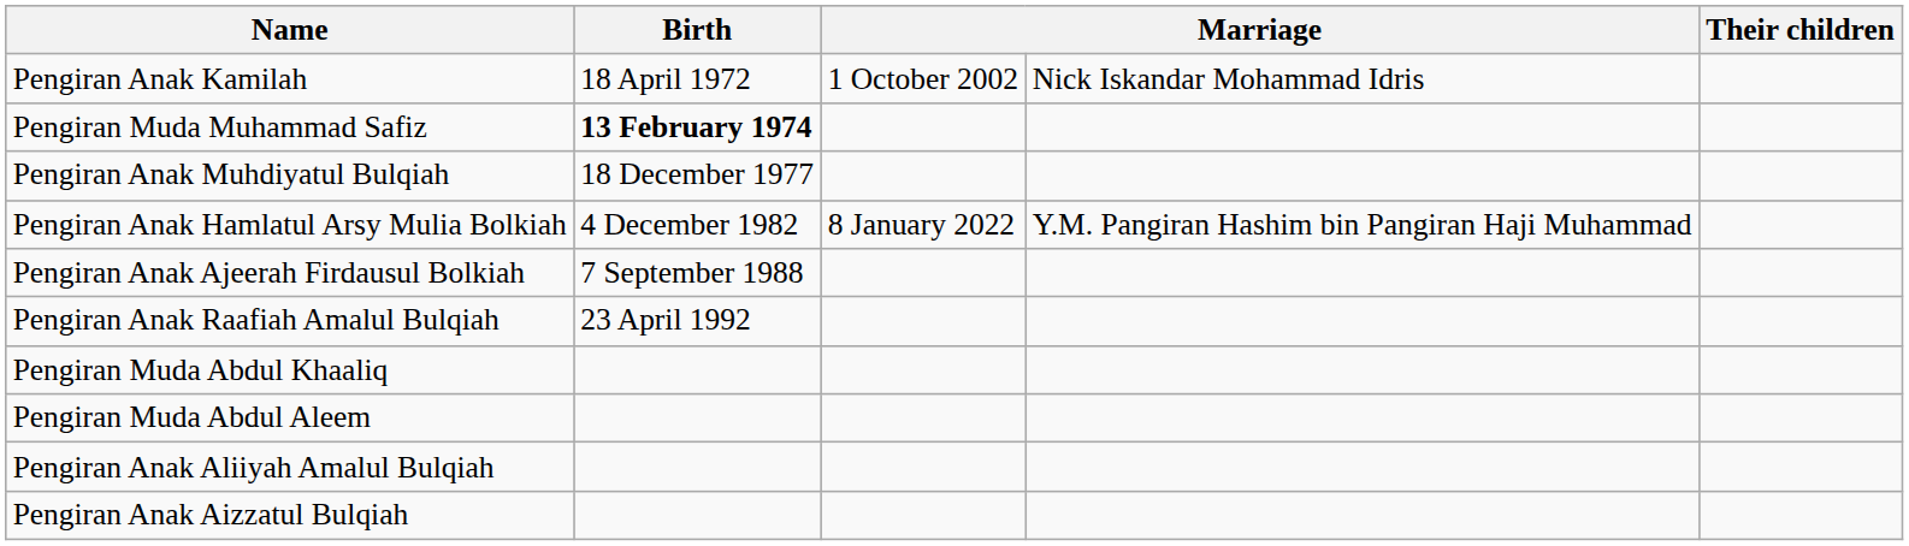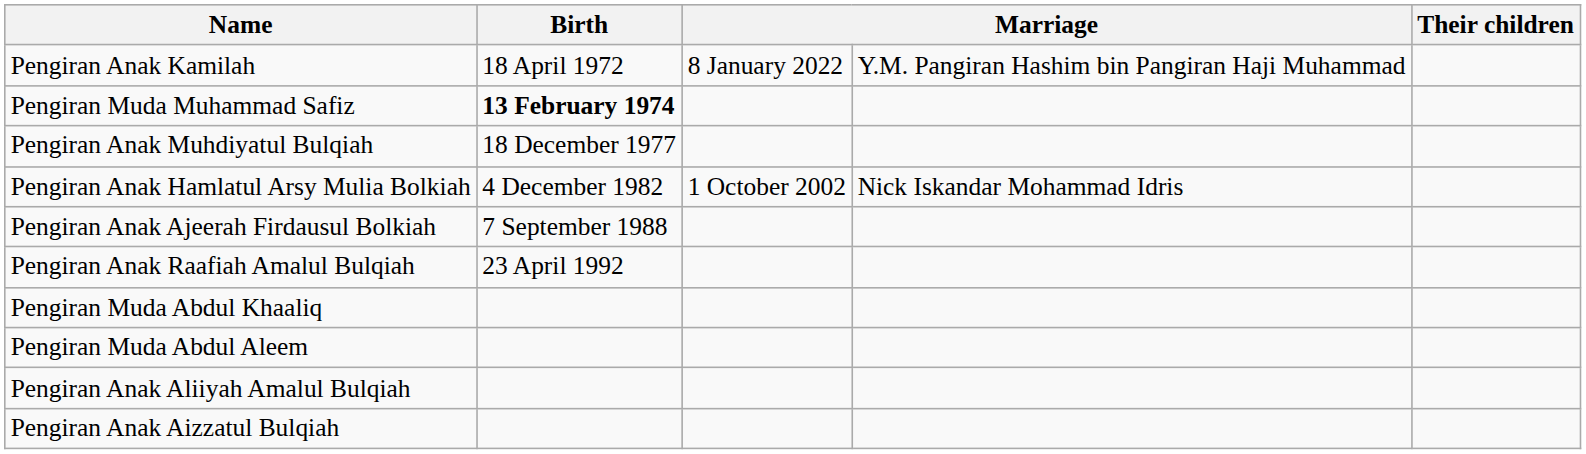Pengiran Anak Kamilah | column 3: 1 October 2002 -> 8 January 2022
Pengiran Anak Kamilah | column 4: Nick Iskandar Mohammad Idris -> Y.M. Pangiran Hashim bin Pangiran Haji Muhammad
Pengiran Anak Hamlatul Arsy Mulia Bolkiah | column 3: 8 January 2022 -> 1 October 2002
Pengiran Anak Hamlatul Arsy Mulia Bolkiah | column 4: Y.M. Pangiran Hashim bin Pangiran Haji Muhammad -> Nick Iskandar Mohammad Idris
